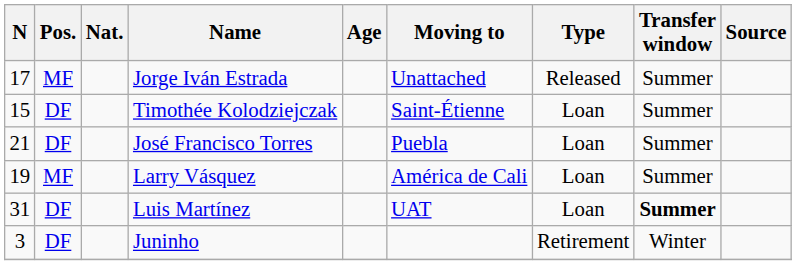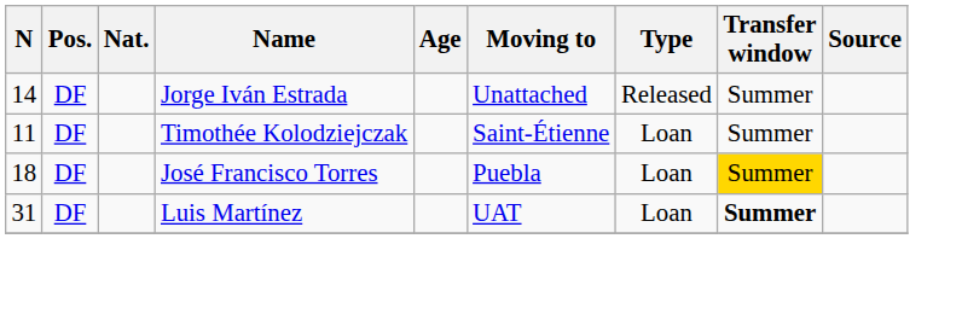Jorge Iván Estrada | N: 17 -> 14
Jorge Iván Estrada | Pos.: MF -> DF
Timothée Kolodziejczak | N: 15 -> 11
José Francisco Torres | N: 21 -> 18
José Francisco Torres | Transfer window: no background -> gold background
- row: 19 | MF | Larry Vásquez | América de Cali | Loan | Summer
- row: 3 | DF | Juninho | Retirement | Winter
